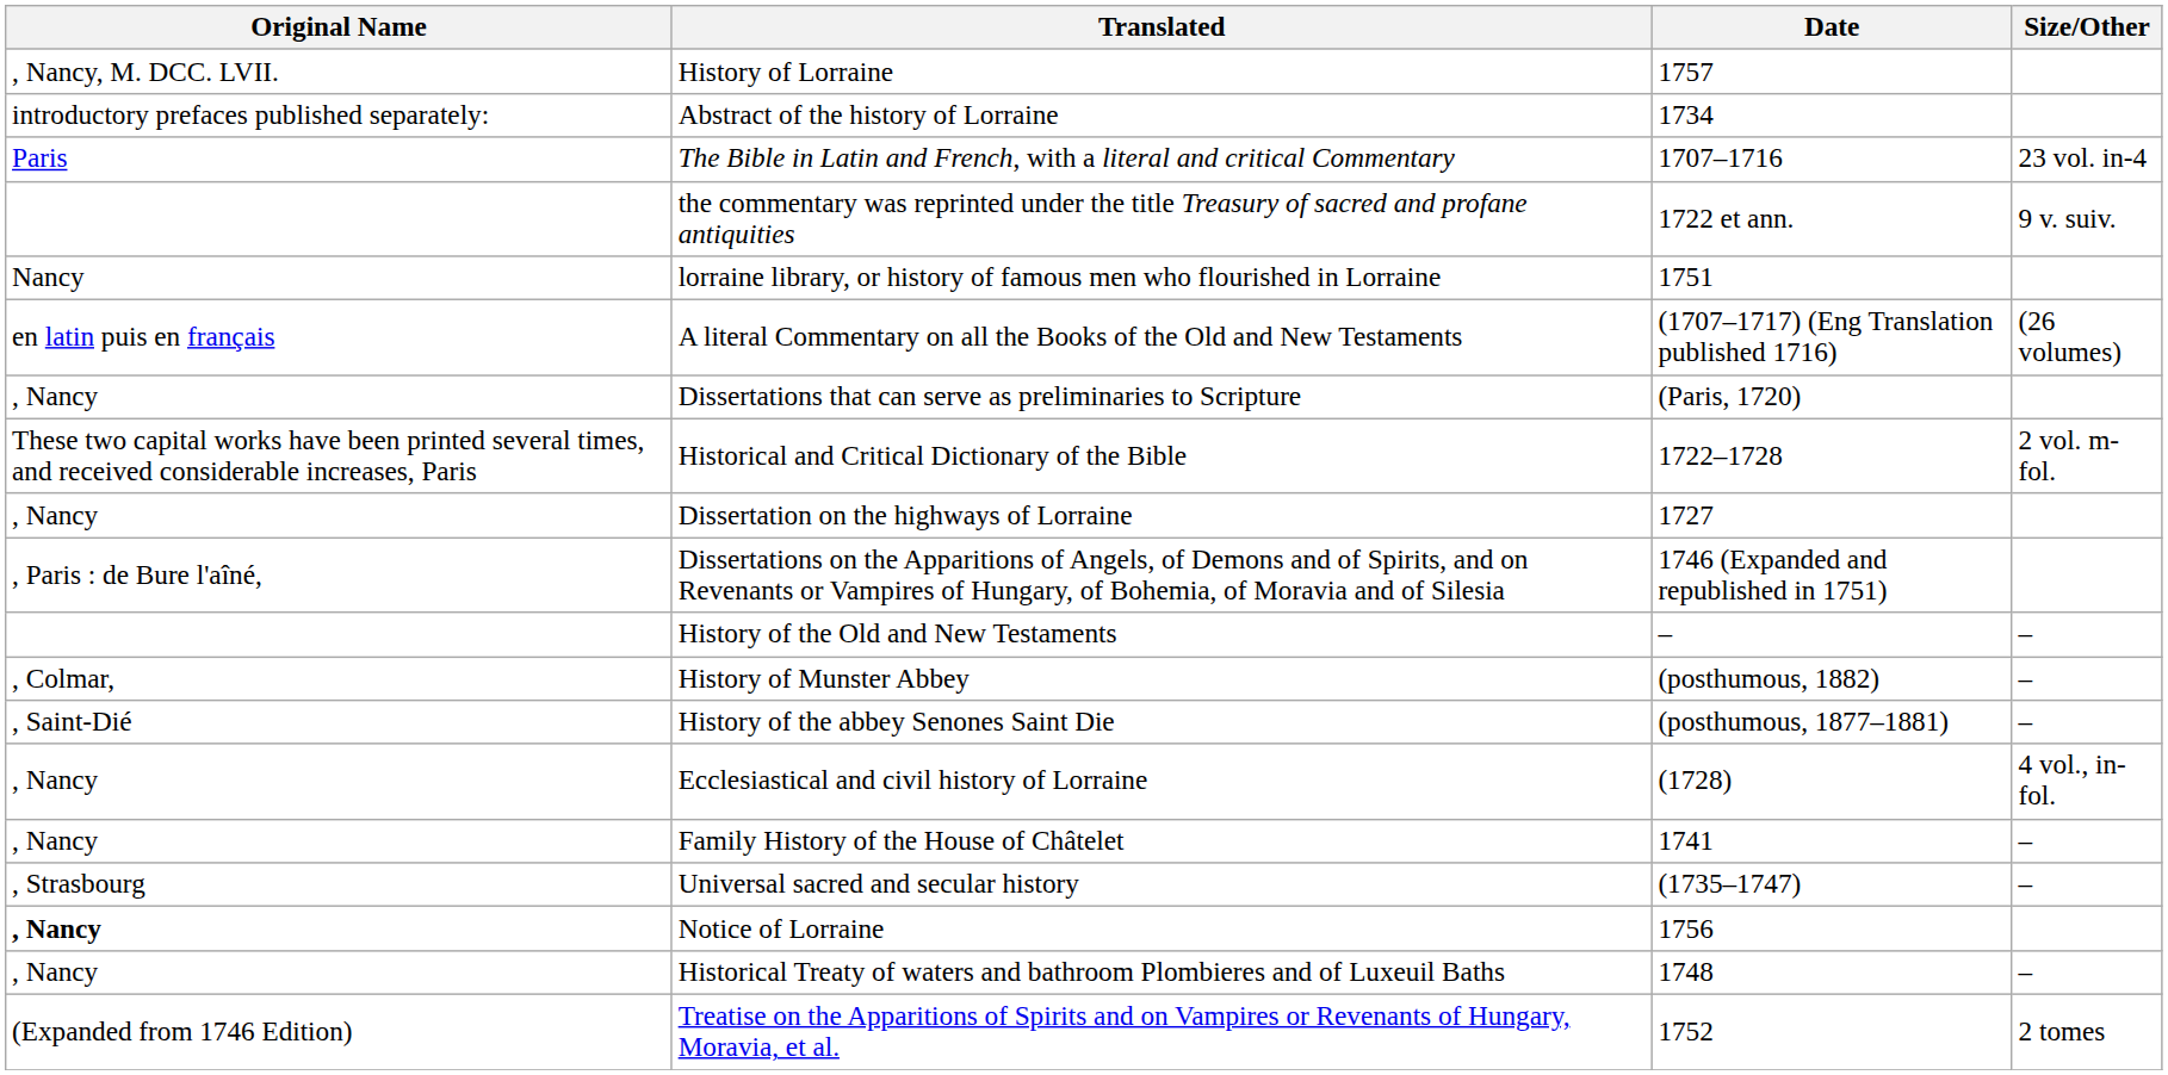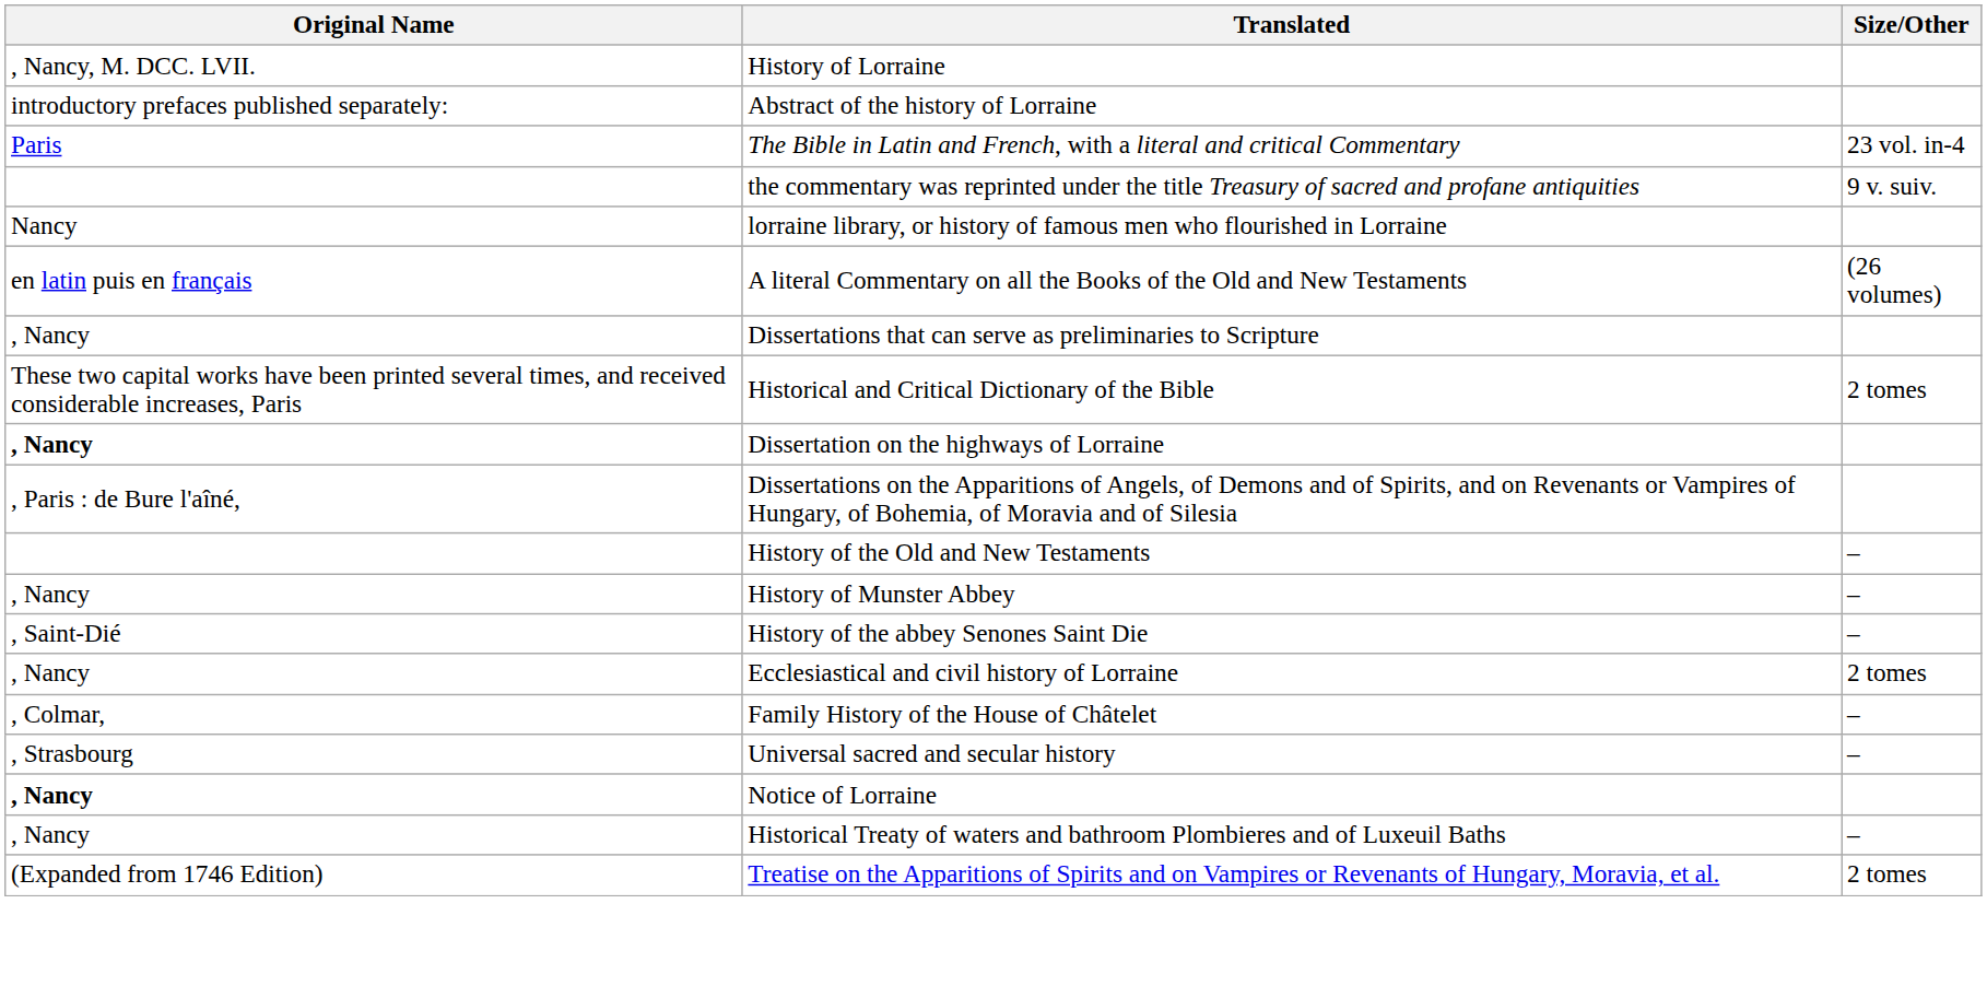- column: Date | 1757 | 1734 | 1707–1716 | 1722 et ann. | 1751 | (1707–1717) (Eng Translation published 1716) | (Paris, 1720) | 1722–1728 | 1727 | 1746 (Expanded and republished in 1751) | – | (posthumous, 1882) | (posthumous, 1877–1881) | (1728) | 1741 | (1735–1747) | 1756 | 1748 | 1752
Historical and Critical Dictionary of the Bible | Size/Other: 2 vol. m-fol. -> 2 tomes
Dissertation on the highways of Lorraine | Original Name: normal -> bold
History of Munster Abbey | Original Name: , Colmar, -> , Nancy
Ecclesiastical and civil history of Lorraine | Size/Other: 4 vol., in-fol. -> 2 tomes
Family History of the House of Châtelet | Original Name: , Nancy -> , Colmar,
